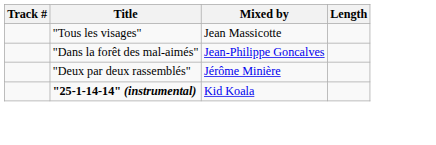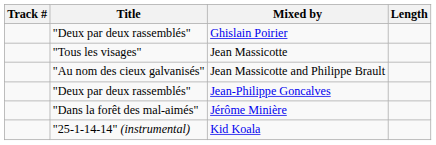+ row: "Deux par deux rassemblés" | Ghislain Poirier
+ row: "Au nom des cieux galvanisés" | Jean Massicotte and Philippe Brault
Jean-Philippe Goncalves | Title: "Dans la forêt des mal-aimés" -> "Deux par deux rassemblés"
Jérôme Minière | Title: "Deux par deux rassemblés" -> "Dans la forêt des mal-aimés"
Kid Koala | Title: bold -> normal
